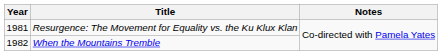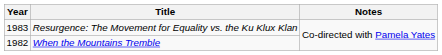Resurgence: The Movement for Equality vs. the Ku Klux Klan | Year: 1981 -> 1983
